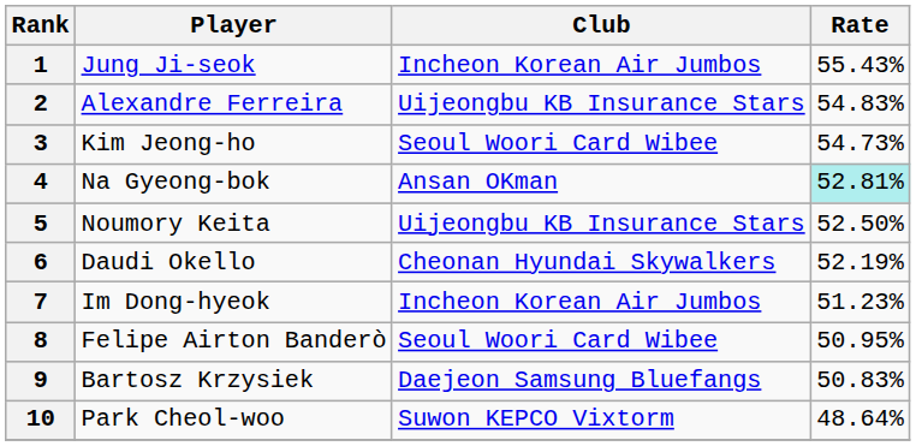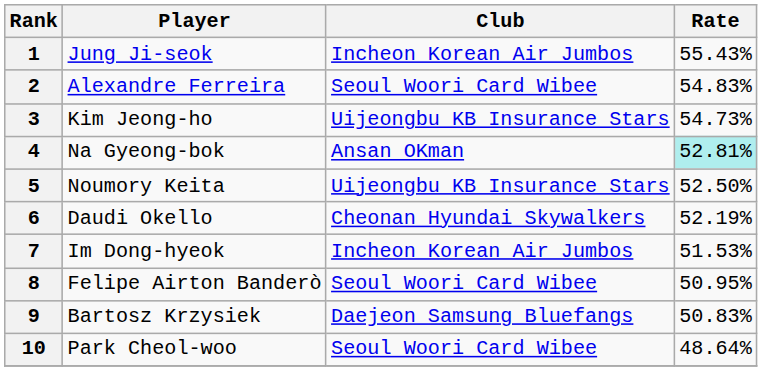2 | Club: Uijeongbu KB Insurance Stars -> Seoul Woori Card Wibee
3 | Club: Seoul Woori Card Wibee -> Uijeongbu KB Insurance Stars
7 | Rate: 51.23% -> 51.53%
10 | Club: Suwon KEPCO Vixtorm -> Seoul Woori Card Wibee
